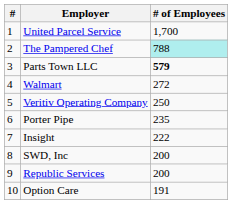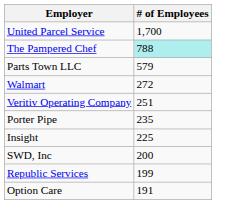- column: # | 1 | 2 | 3 | 4 | 5 | 6 | 7 | 8 | 9 | 10
Parts Town LLC | # of Employees: bold -> normal
Veritiv Operating Company | # of Employees: 250 -> 251
Insight | # of Employees: 222 -> 225
Republic Services | # of Employees: 200 -> 199
